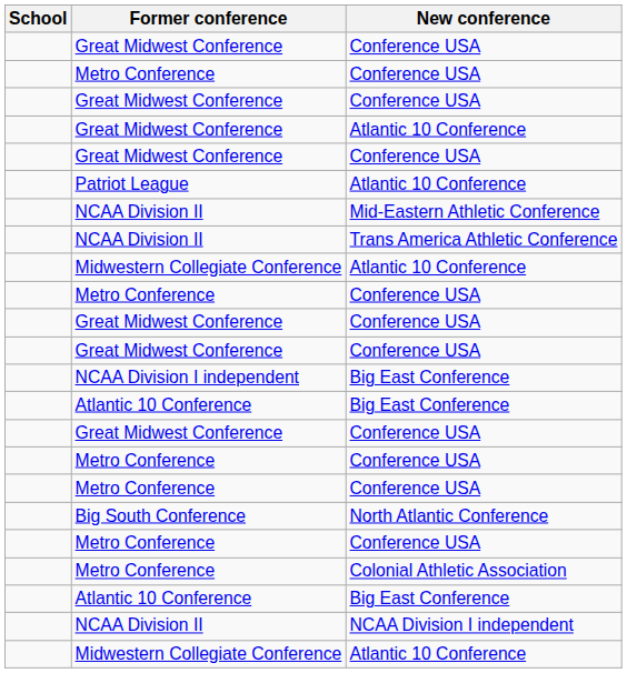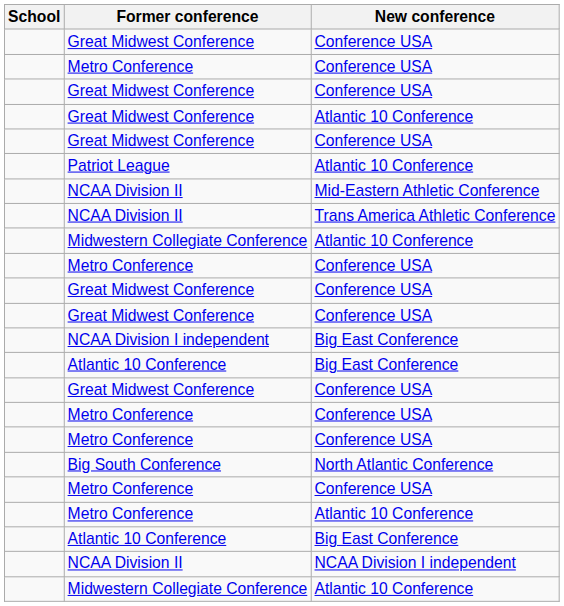- row: Metro Conference | Colonial Athletic Association
+ row: Metro Conference | Atlantic 10 Conference
